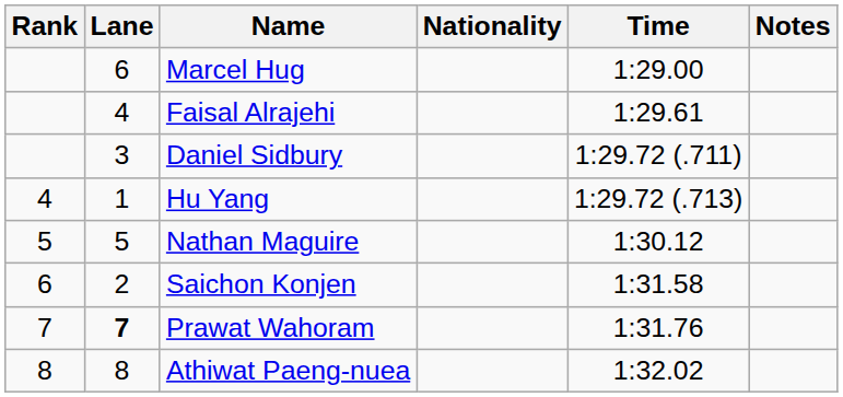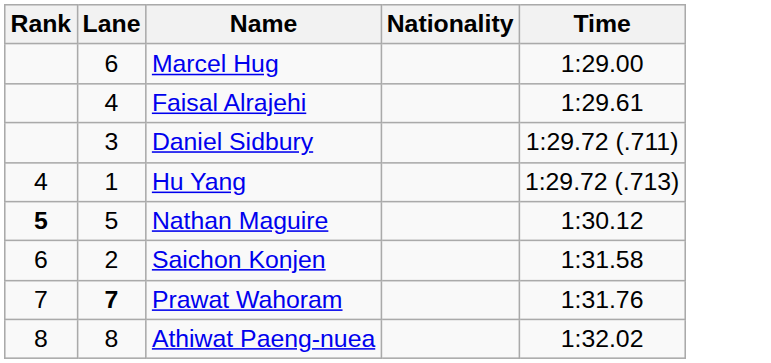- column: Notes
Nathan Maguire | Rank: normal -> bold
